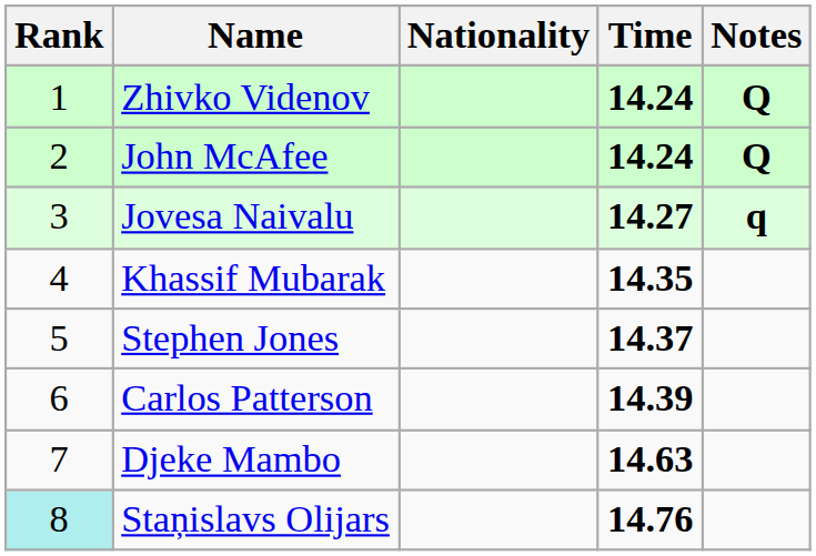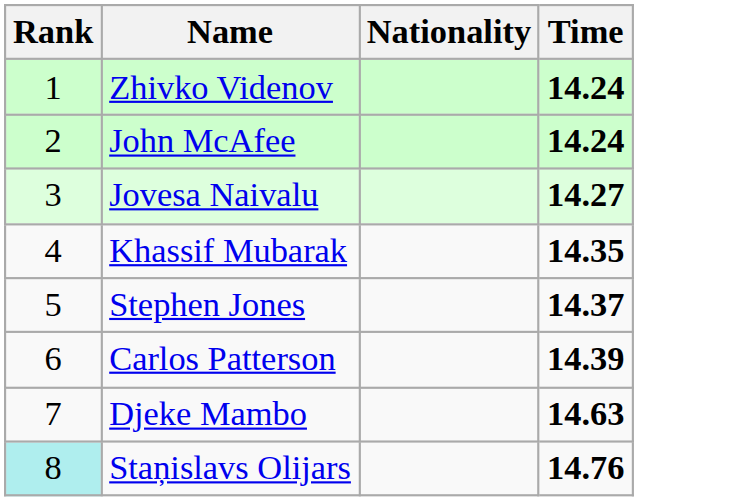- column: Notes | Q | Q | q
